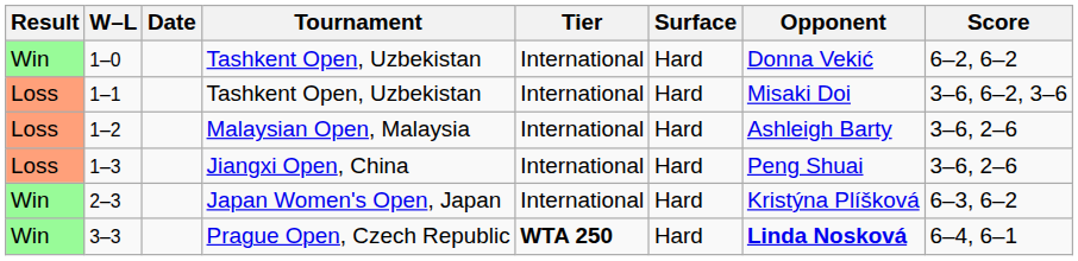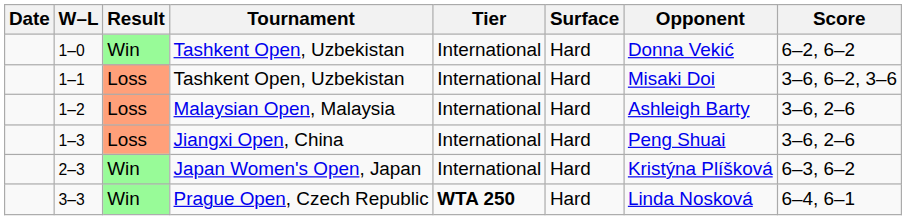columns swapped: Result <-> Date
3–3 | Opponent: bold -> normal
